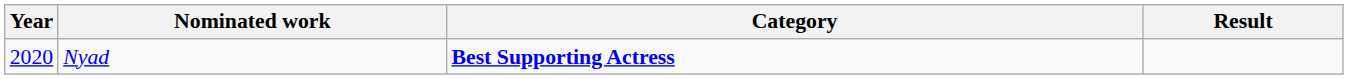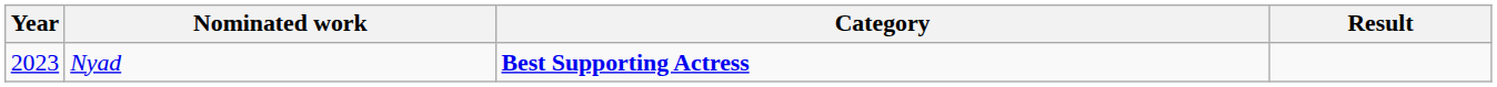Nyad | Year: 2020 -> 2023
